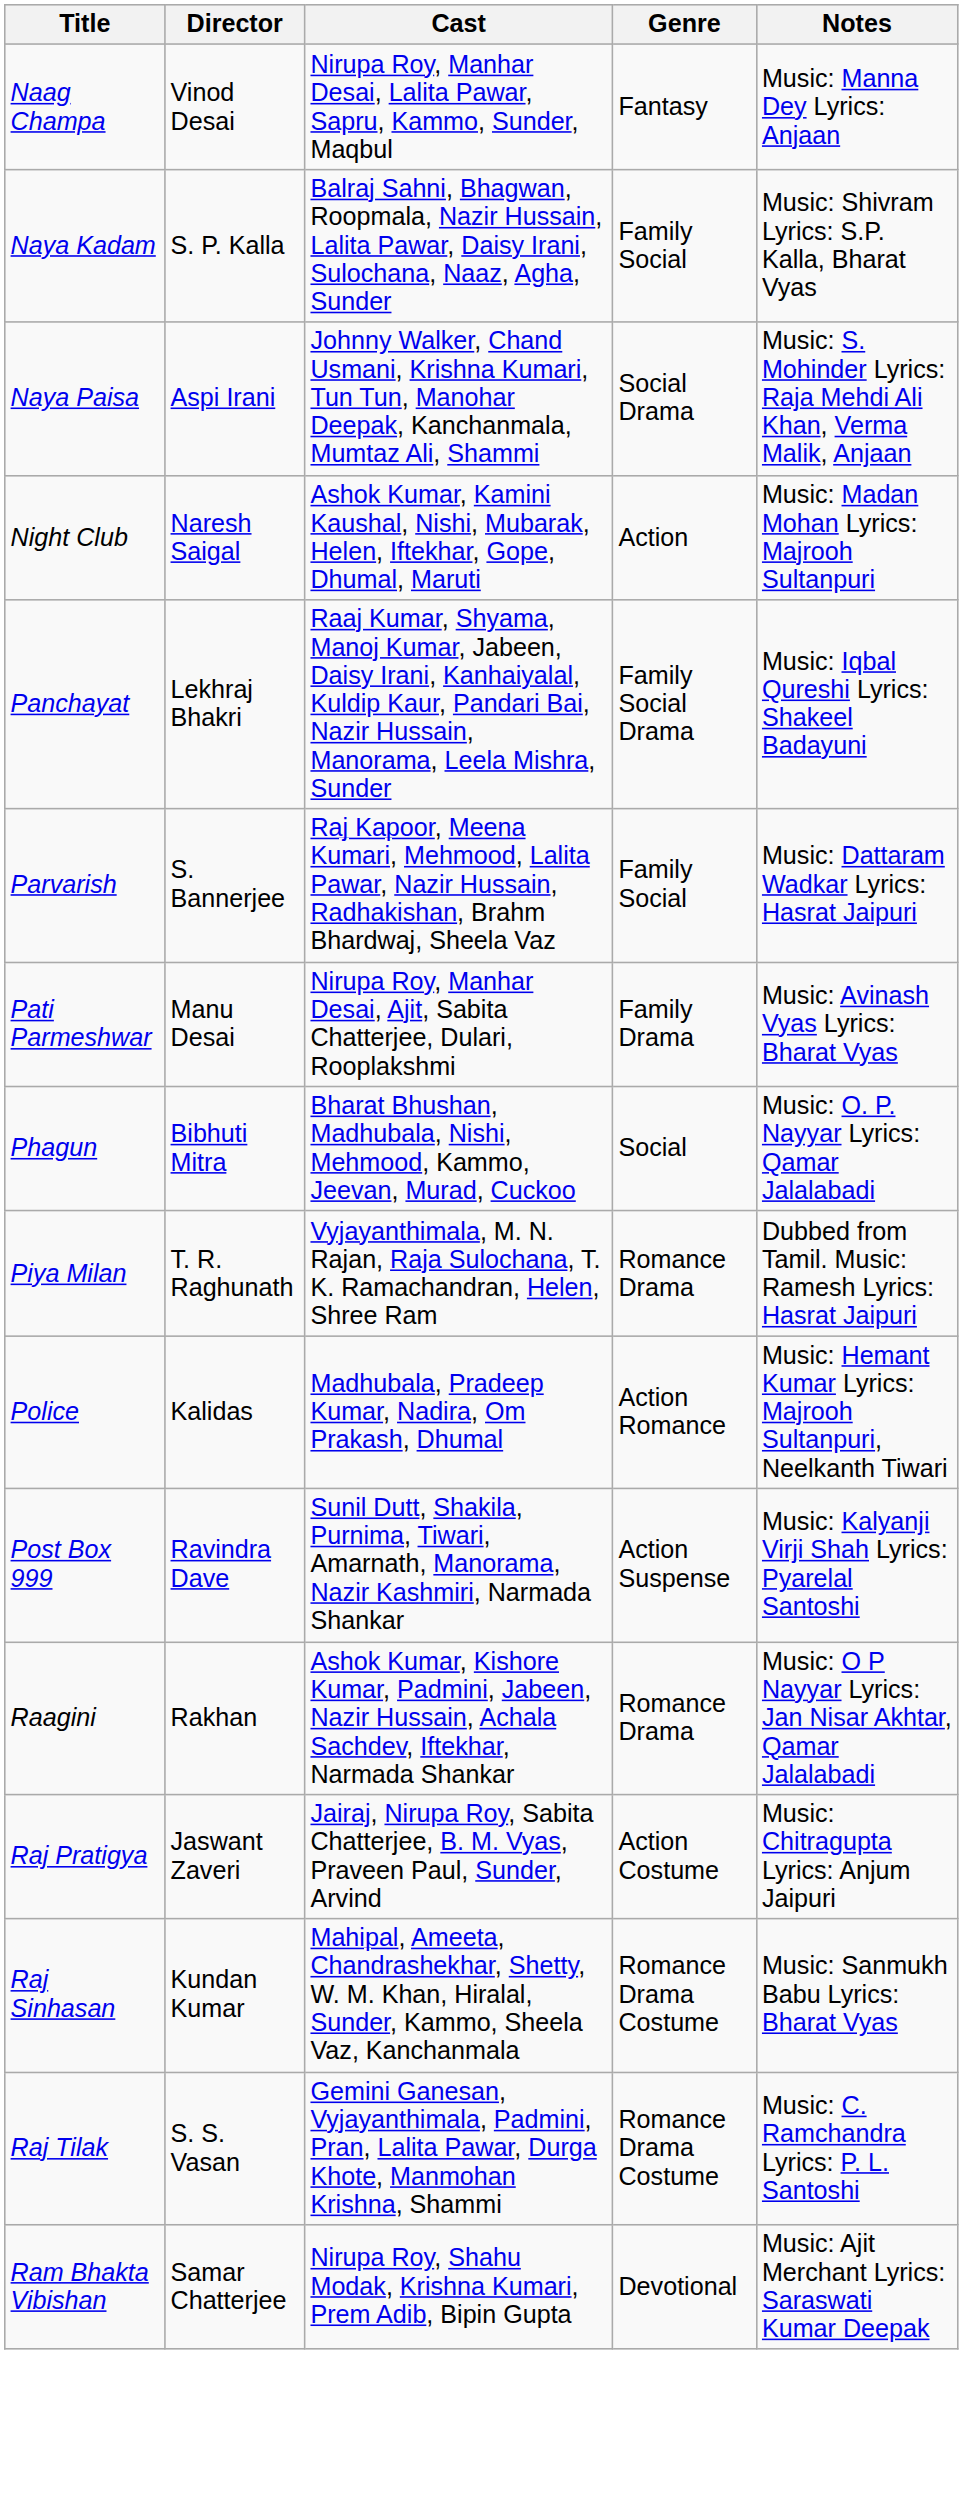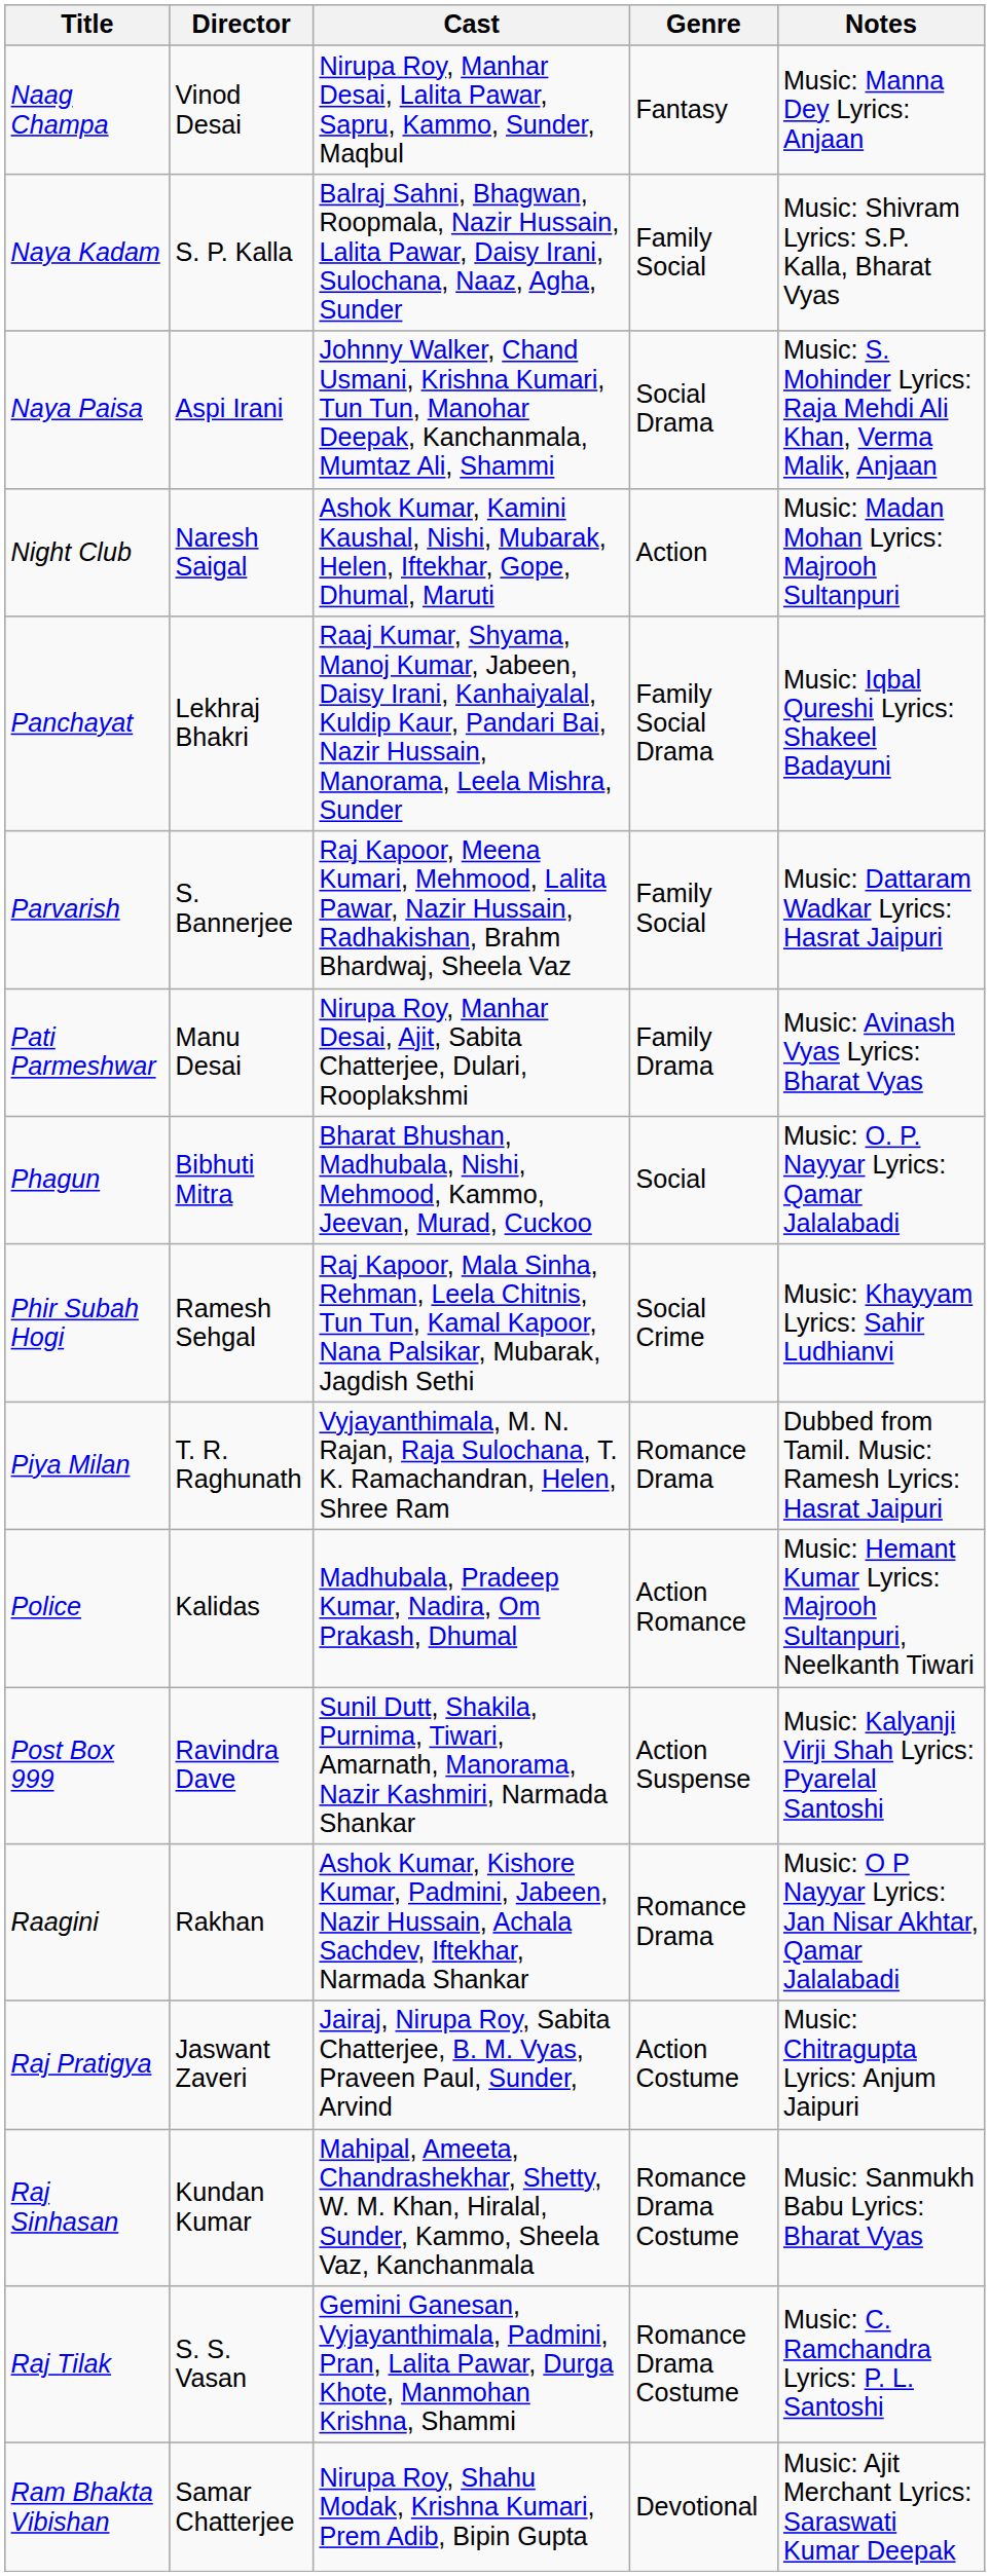+ row: Phir Subah Hogi | Ramesh Sehgal | Raj Kapoor, Mala Sinha, Rehman, Leela Chitnis, Tun Tun, Kamal Kapoor, Nana Palsikar, Mubarak, Jagdish Sethi | Social Crime | Music: Khayyam Lyrics: Sahir Ludhianvi
